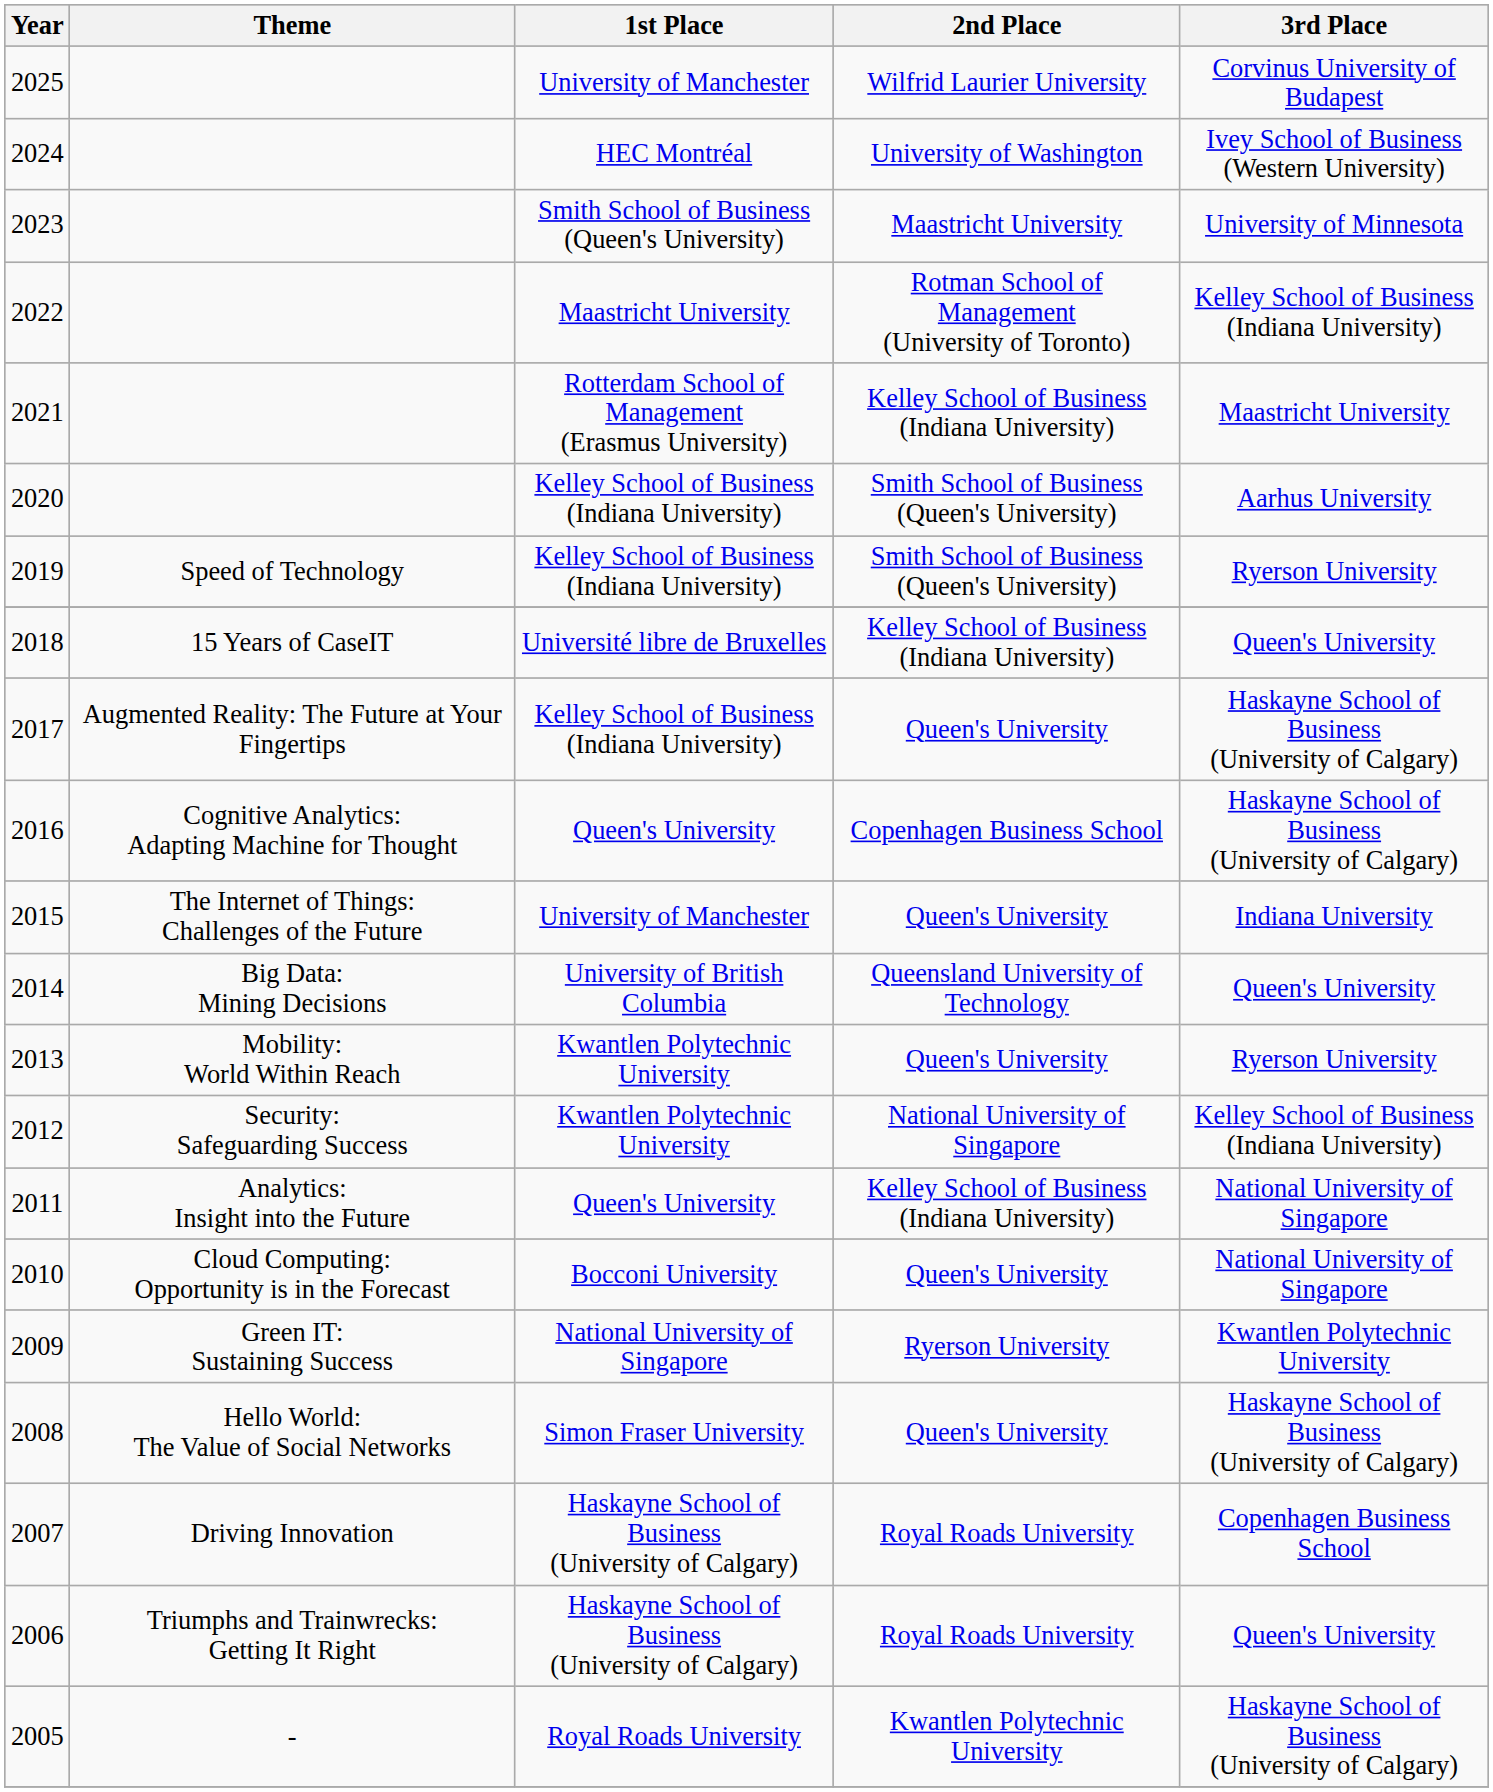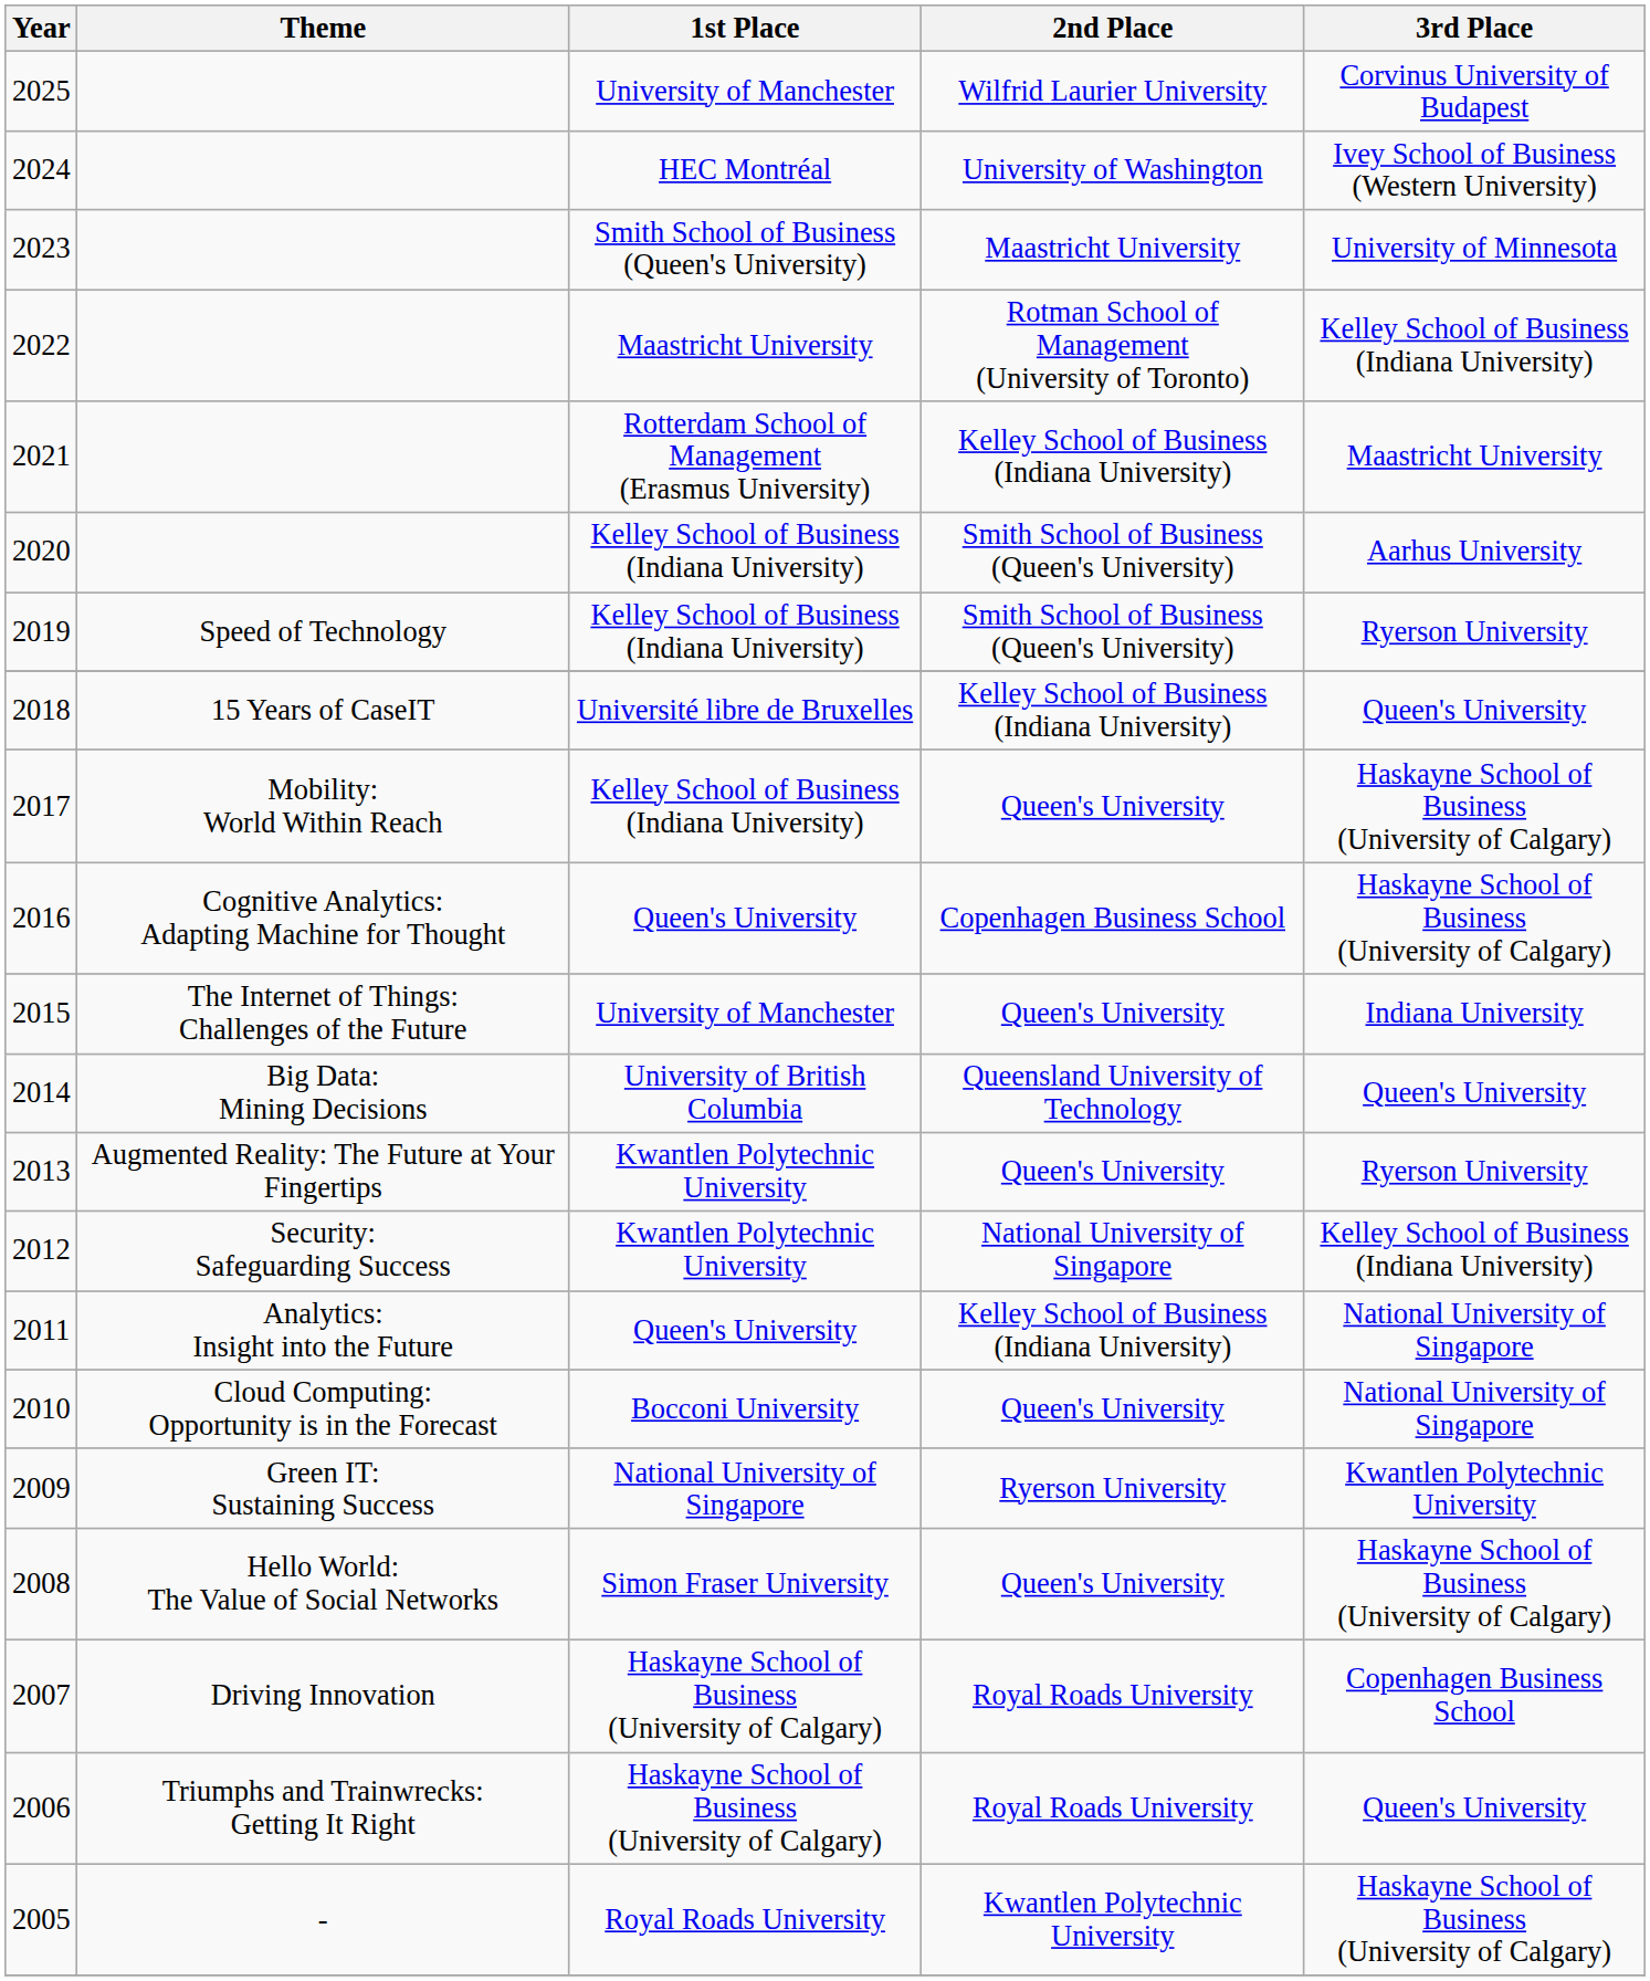2017 | Theme: Augmented Reality: The Future at Your Fingertips -> Mobility: World Within Reach
2013 | Theme: Mobility: World Within Reach -> Augmented Reality: The Future at Your Fingertips
